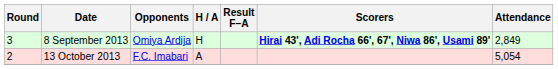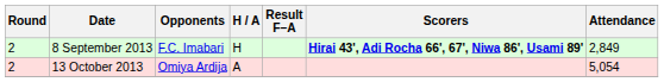8 September 2013 | Round: 3 -> 2
8 September 2013 | Opponents: Omiya Ardija -> F.C. Imabari
13 October 2013 | Opponents: F.C. Imabari -> Omiya Ardija
